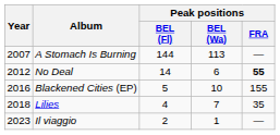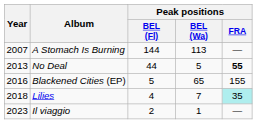No Deal | Year: 2012 -> 2013
No Deal | Peak positions / BEL (Fl): 14 -> 44
No Deal | Peak positions / BEL (Wa): 6 -> 5
Blackened Cities (EP) | Peak positions / BEL (Wa): 10 -> 65
Lilies | Peak positions / FRA: no background -> paleturquoise background
